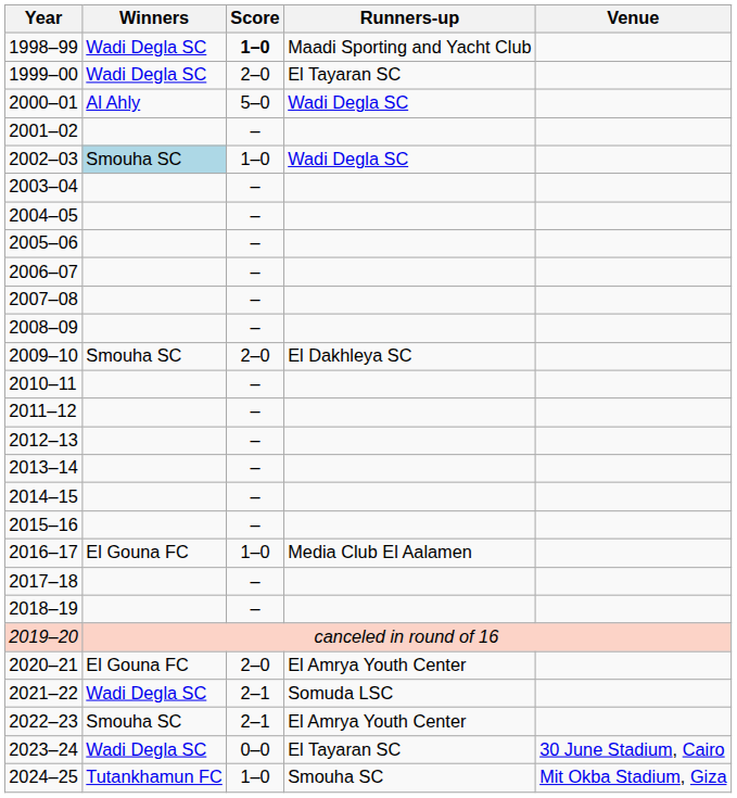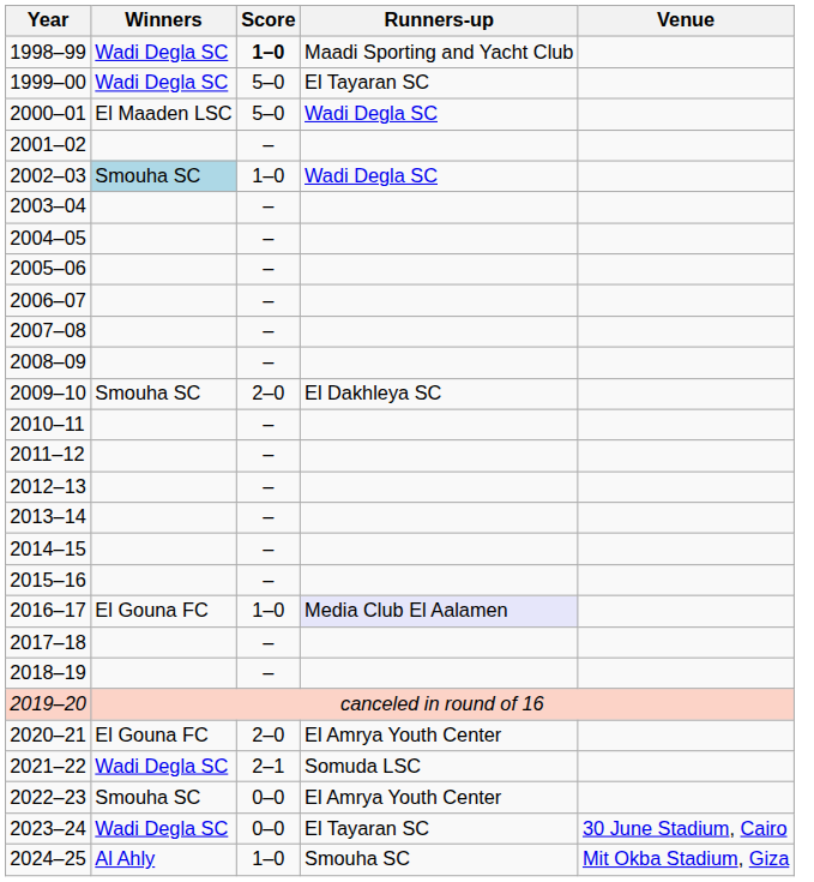1999–00 | Score: 2–0 -> 5–0
2000–01 | Winners: Al Ahly -> El Maaden LSC
2016–17 | Runners-up: no background -> lavender background
2022–23 | Score: 2–1 -> 0–0
2024–25 | Winners: Tutankhamun FC -> Al Ahly
